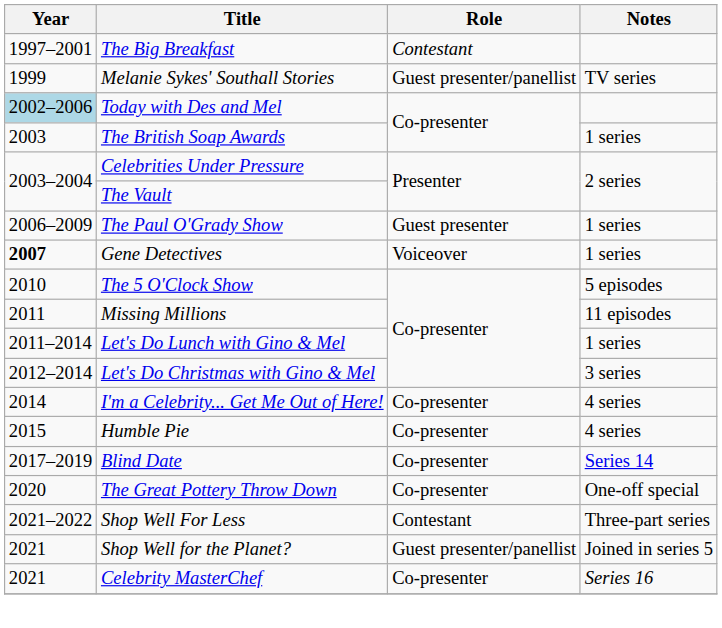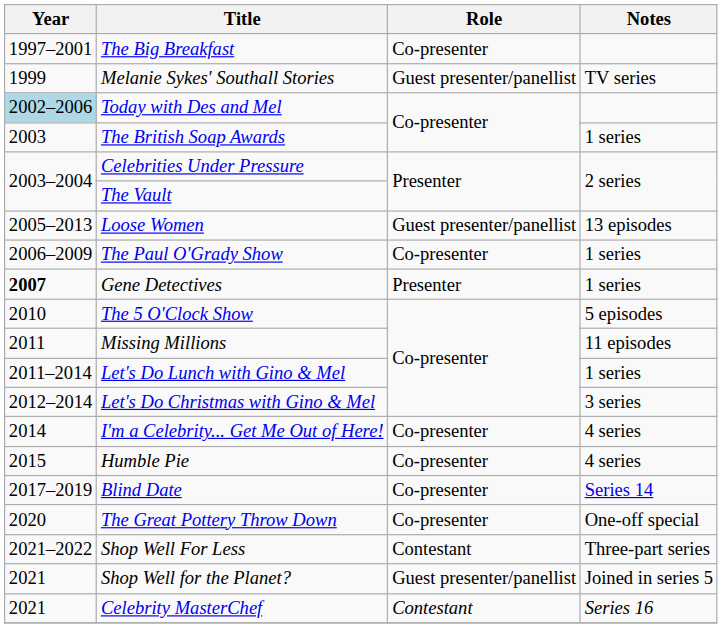The Big Breakfast | Role: Contestant -> Co-presenter
+ row: 2005–2013 | Loose Women | Guest presenter/panellist | 13 episodes
The Paul O'Grady Show | Role: Guest presenter -> Co-presenter
Gene Detectives | Role: Voiceover -> Presenter
Celebrity MasterChef | Role: Co-presenter -> Contestant
